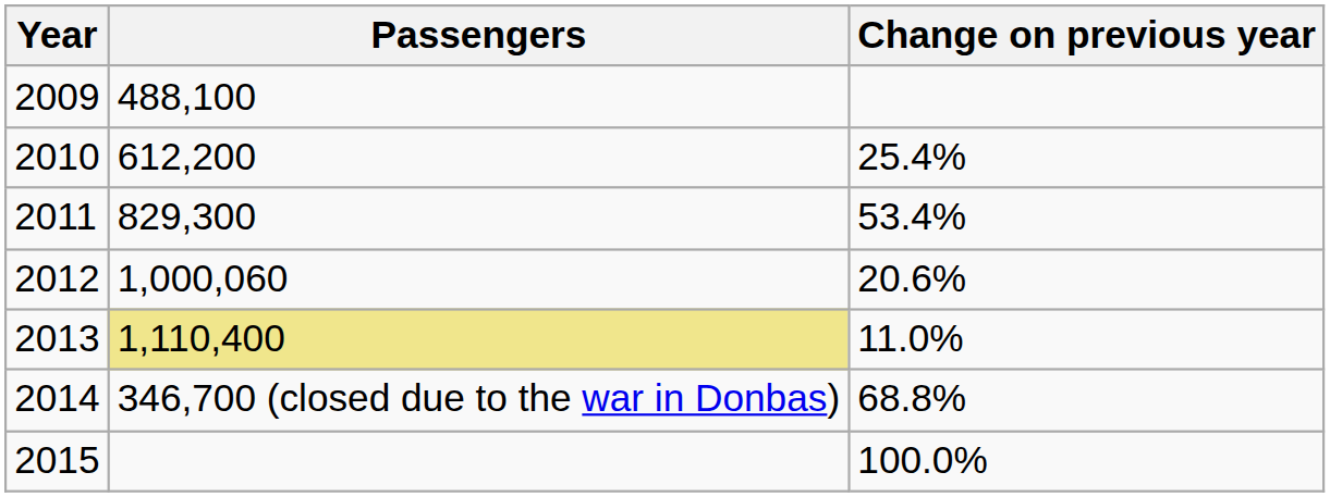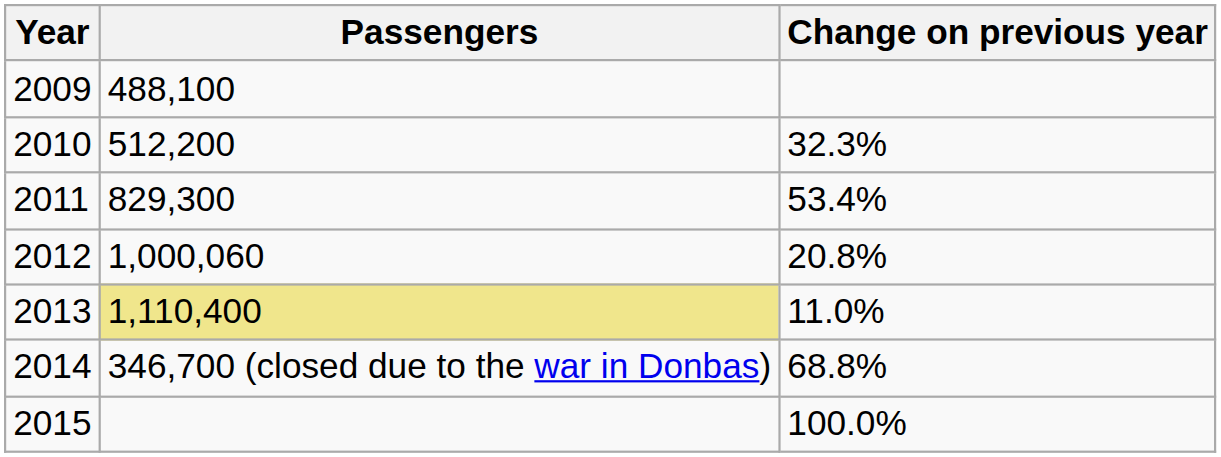2010 | Passengers: 612,200 -> 512,200
2010 | Change on previous year: 25.4% -> 32.3%
2012 | Change on previous year: 20.6% -> 20.8%
